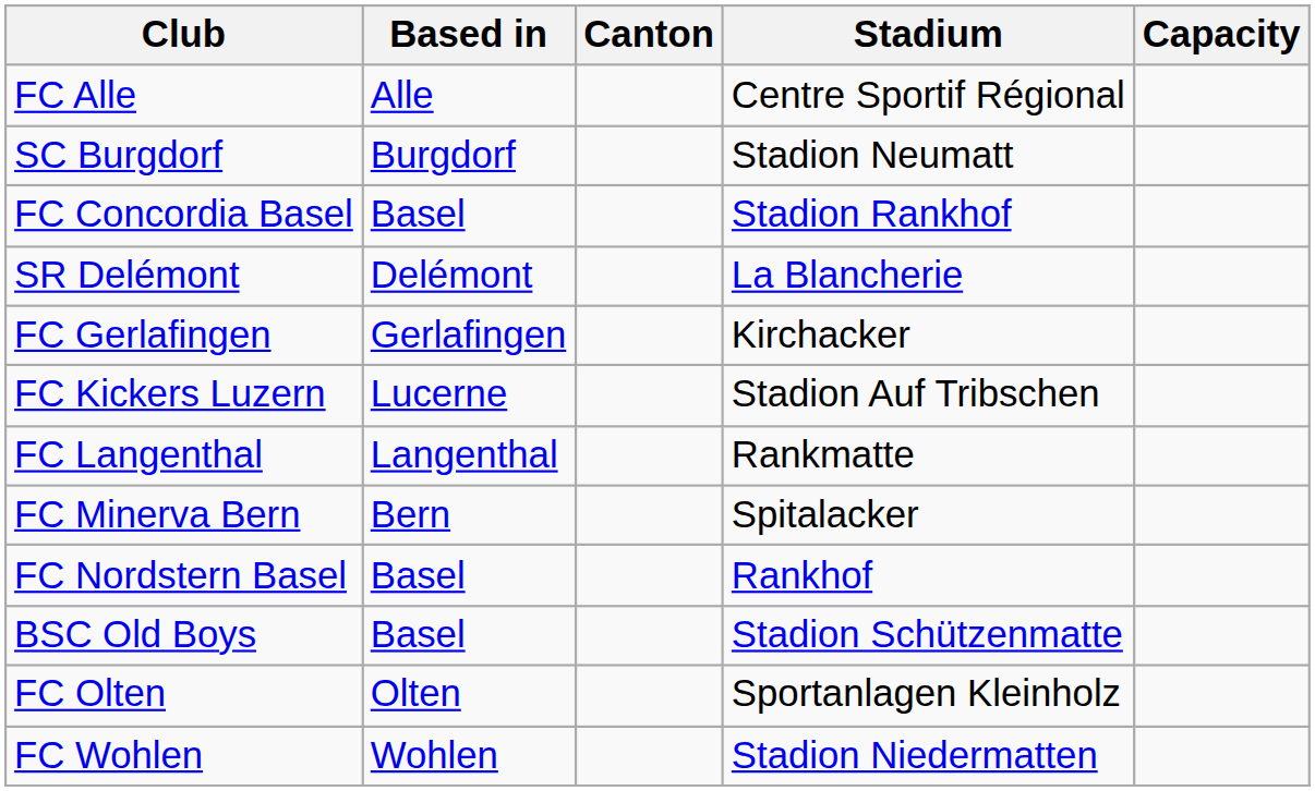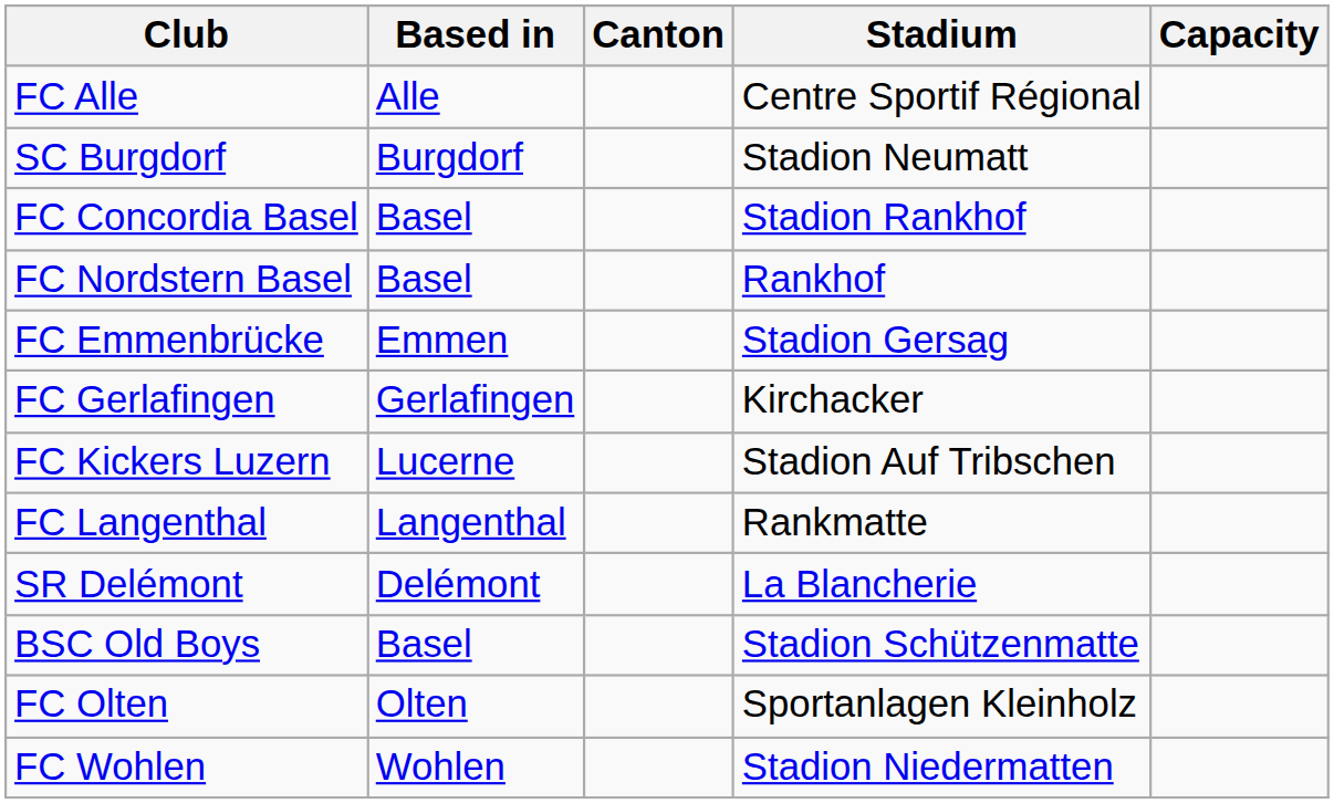rows swapped: SR Delémont <-> FC Nordstern Basel
+ row: FC Emmenbrücke | Emmen | Stadion Gersag
- row: FC Minerva Bern | Bern | Spitalacker
